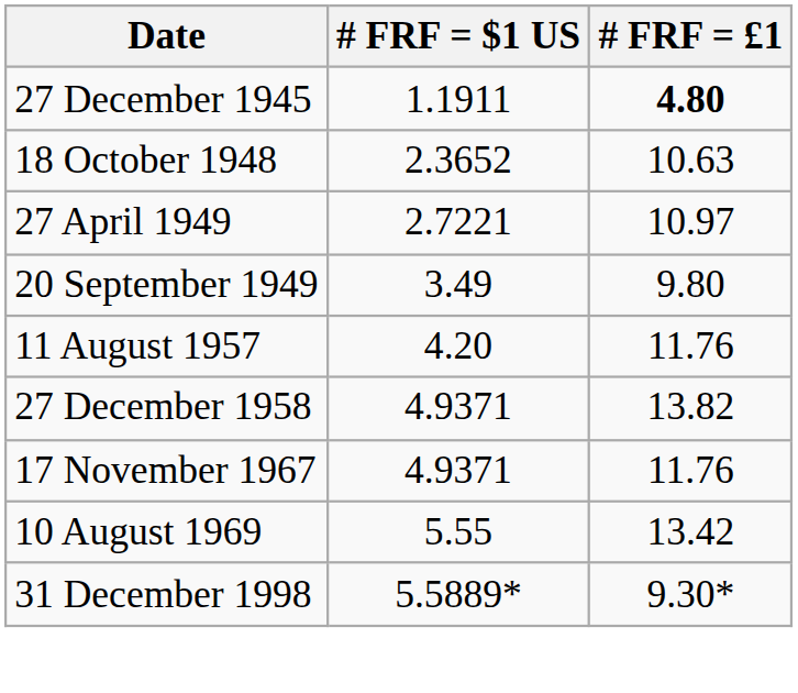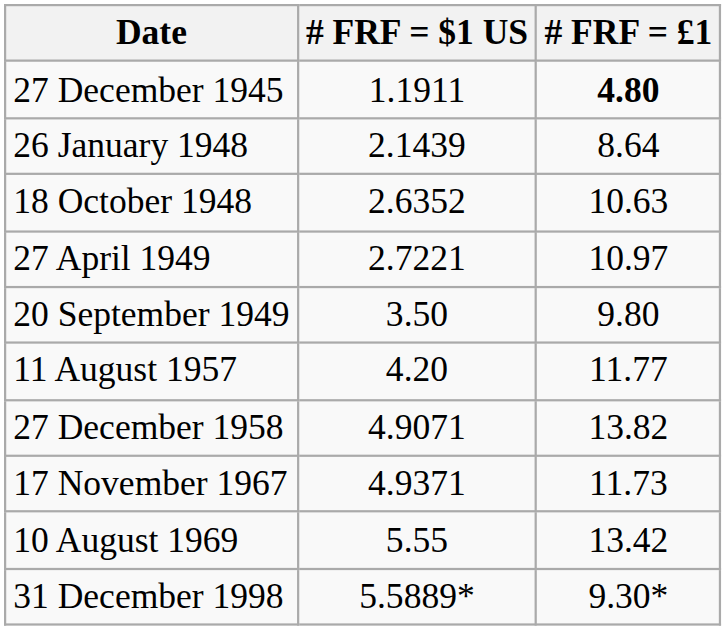+ row: 26 January 1948 | 2.1439 | 8.64
18 October 1948 | # FRF = $1 US: 2.3652 -> 2.6352
20 September 1949 | # FRF = $1 US: 3.49 -> 3.50
11 August 1957 | # FRF = £1: 11.76 -> 11.77
27 December 1958 | # FRF = $1 US: 4.9371 -> 4.9071
17 November 1967 | # FRF = £1: 11.76 -> 11.73
